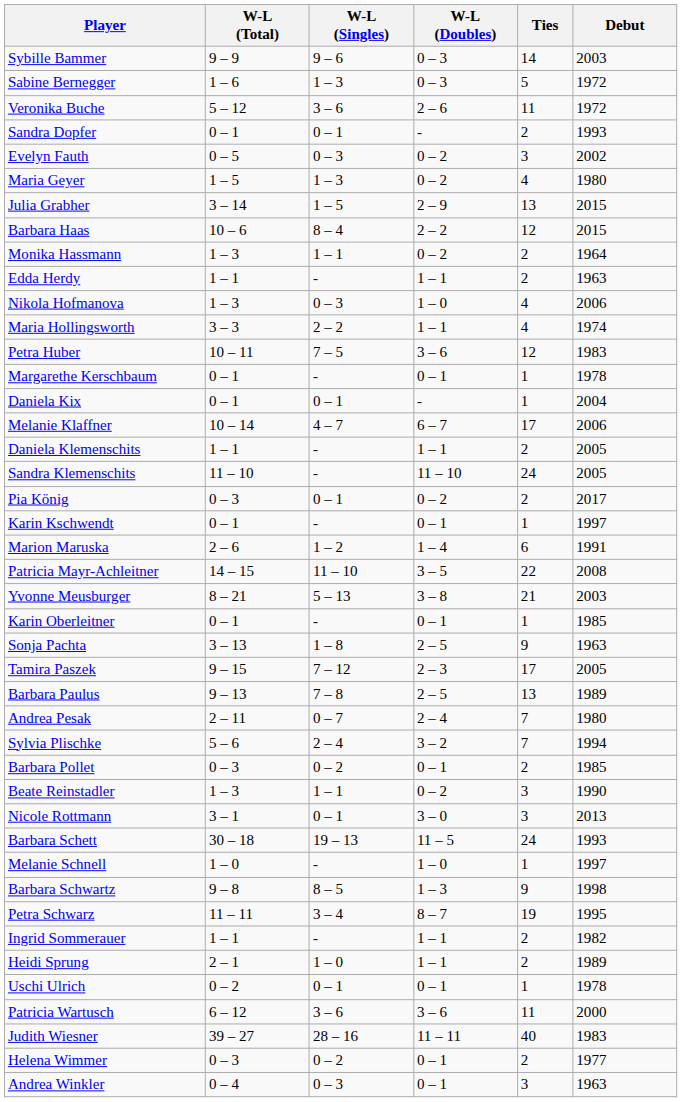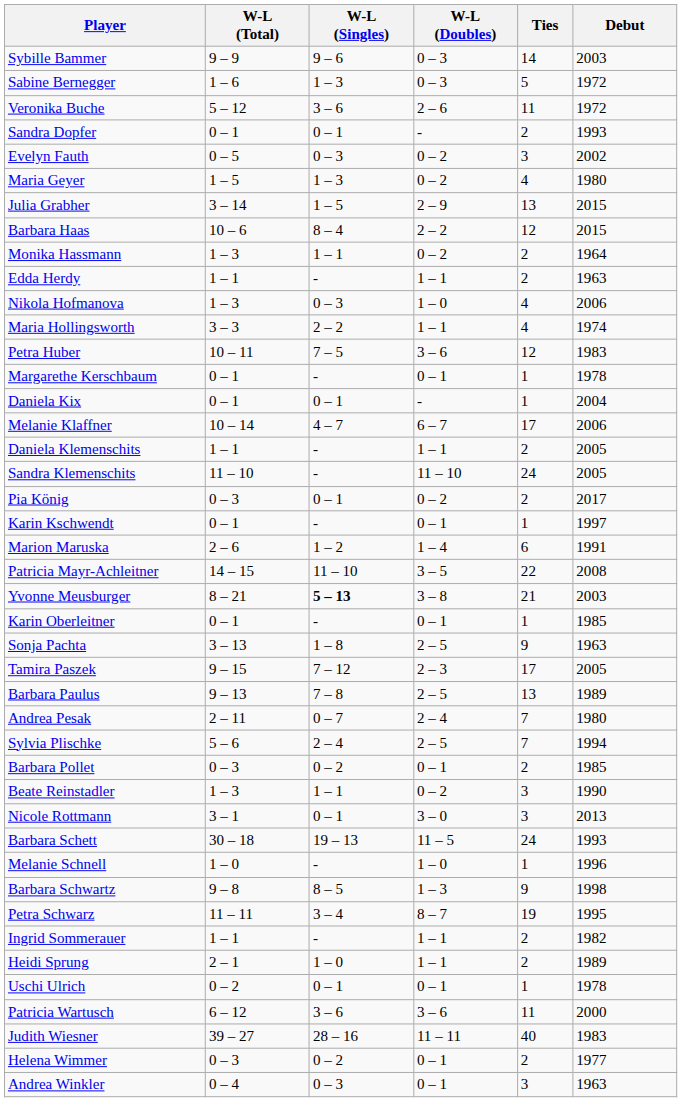Yvonne Meusburger | W-L (Singles): normal -> bold
Sylvia Plischke | W-L (Doubles): 3 – 2 -> 2 – 5
Melanie Schnell | Debut: 1997 -> 1996
